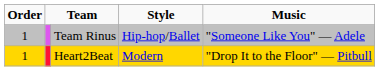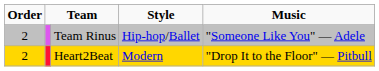Team Rinus | Order: 1 -> 2
Heart2Beat | Order: 1 -> 2
